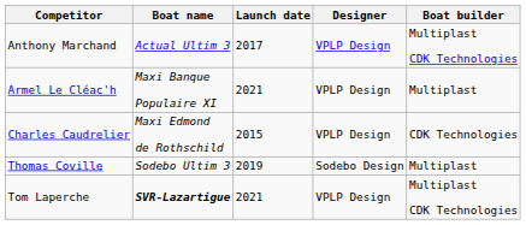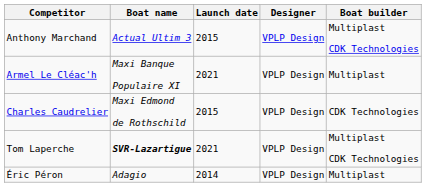Anthony Marchand | Launch date: 2017 -> 2015
- row: Thomas Coville | Sodebo Ultim 3 | 2019 | Sodebo Design | Multiplast
+ row: Éric Péron | Adagio | 2014 | VPLP Design | Multiplast
